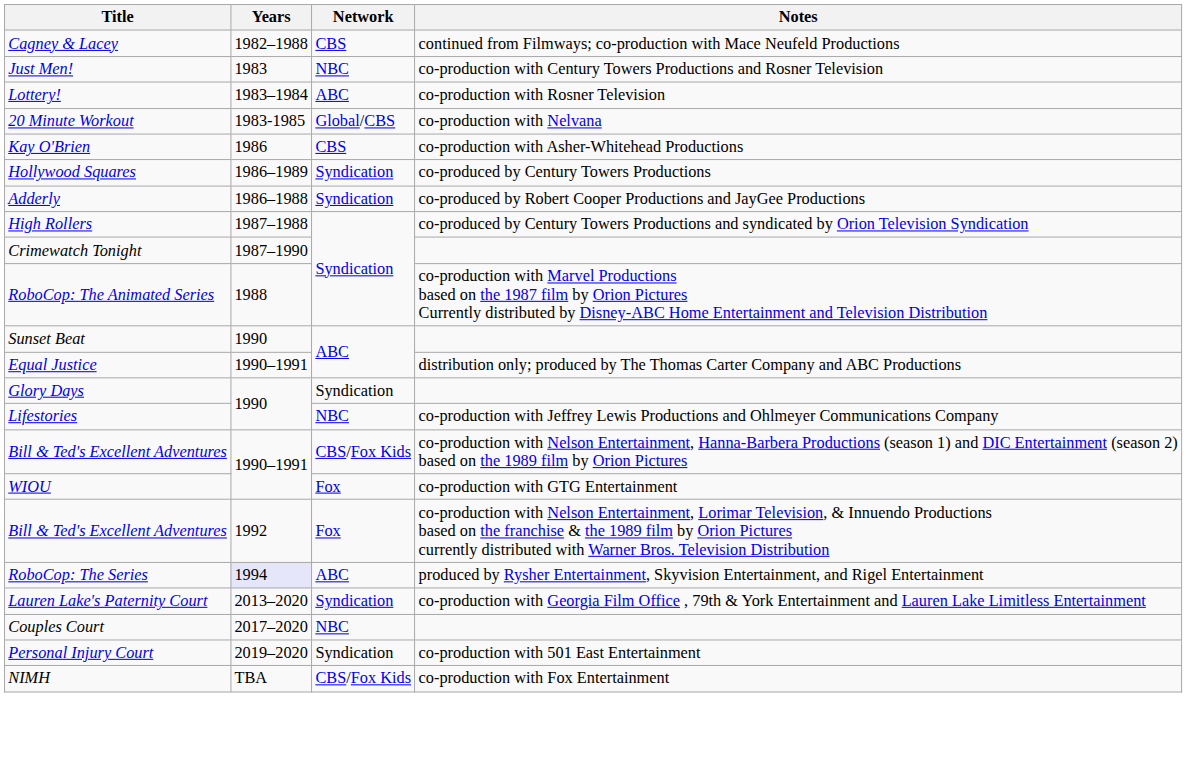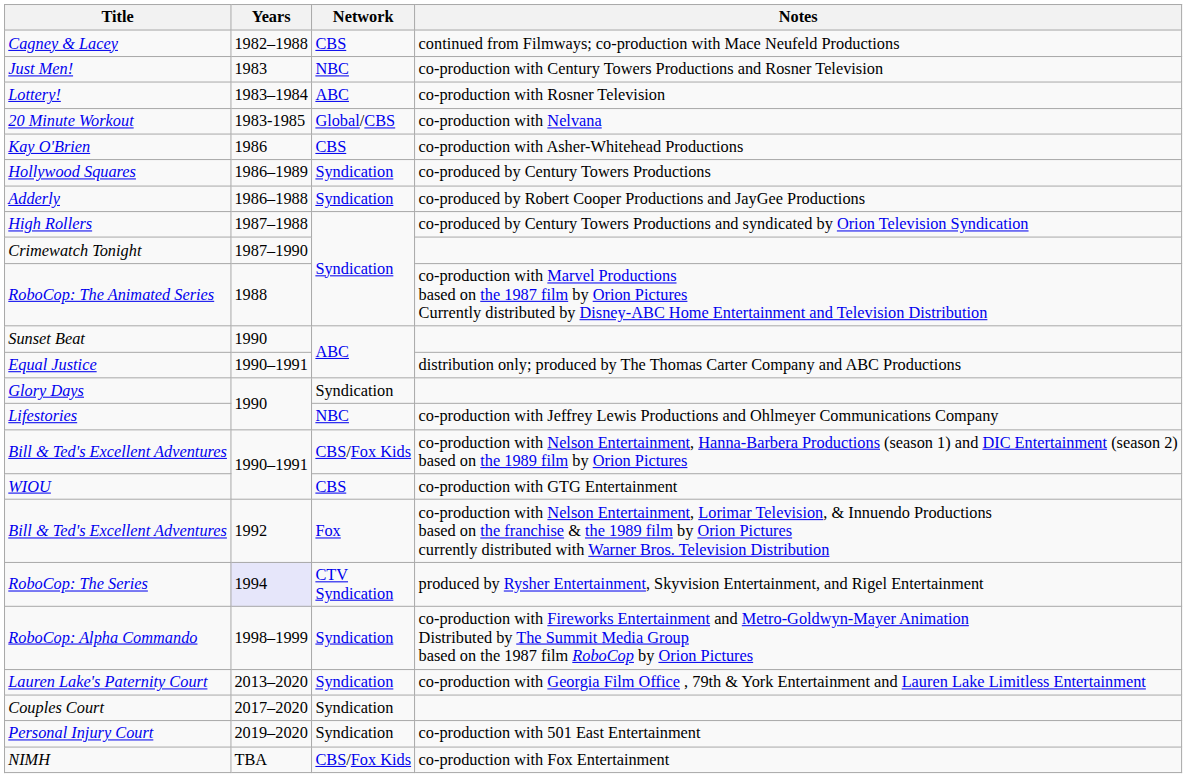WIOU | Network: Fox -> CBS
RoboCop: The Series | Network: ABC -> CTV Syndication
+ row: RoboCop: Alpha Commando | 1998–1999 | Syndication | co-production with Fireworks Entertainment and Metro-Goldwyn-Mayer Animation Distributed by The Summit Media Group based on the 1987 film RoboCop by Orion Pictures
Couples Court | Network: NBC -> Syndication
